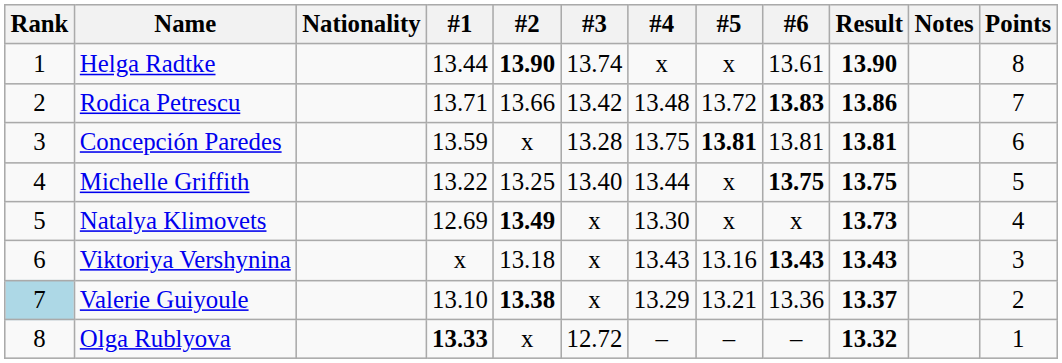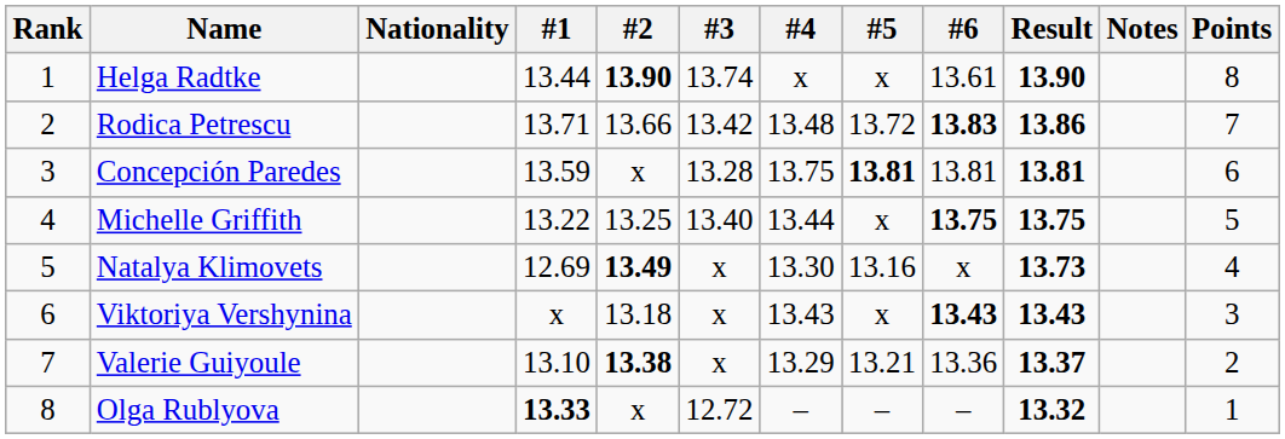Natalya Klimovets | #5: x -> 13.16
Viktoriya Vershynina | #5: 13.16 -> x
Valerie Guiyoule | Rank: lightblue background -> no background
